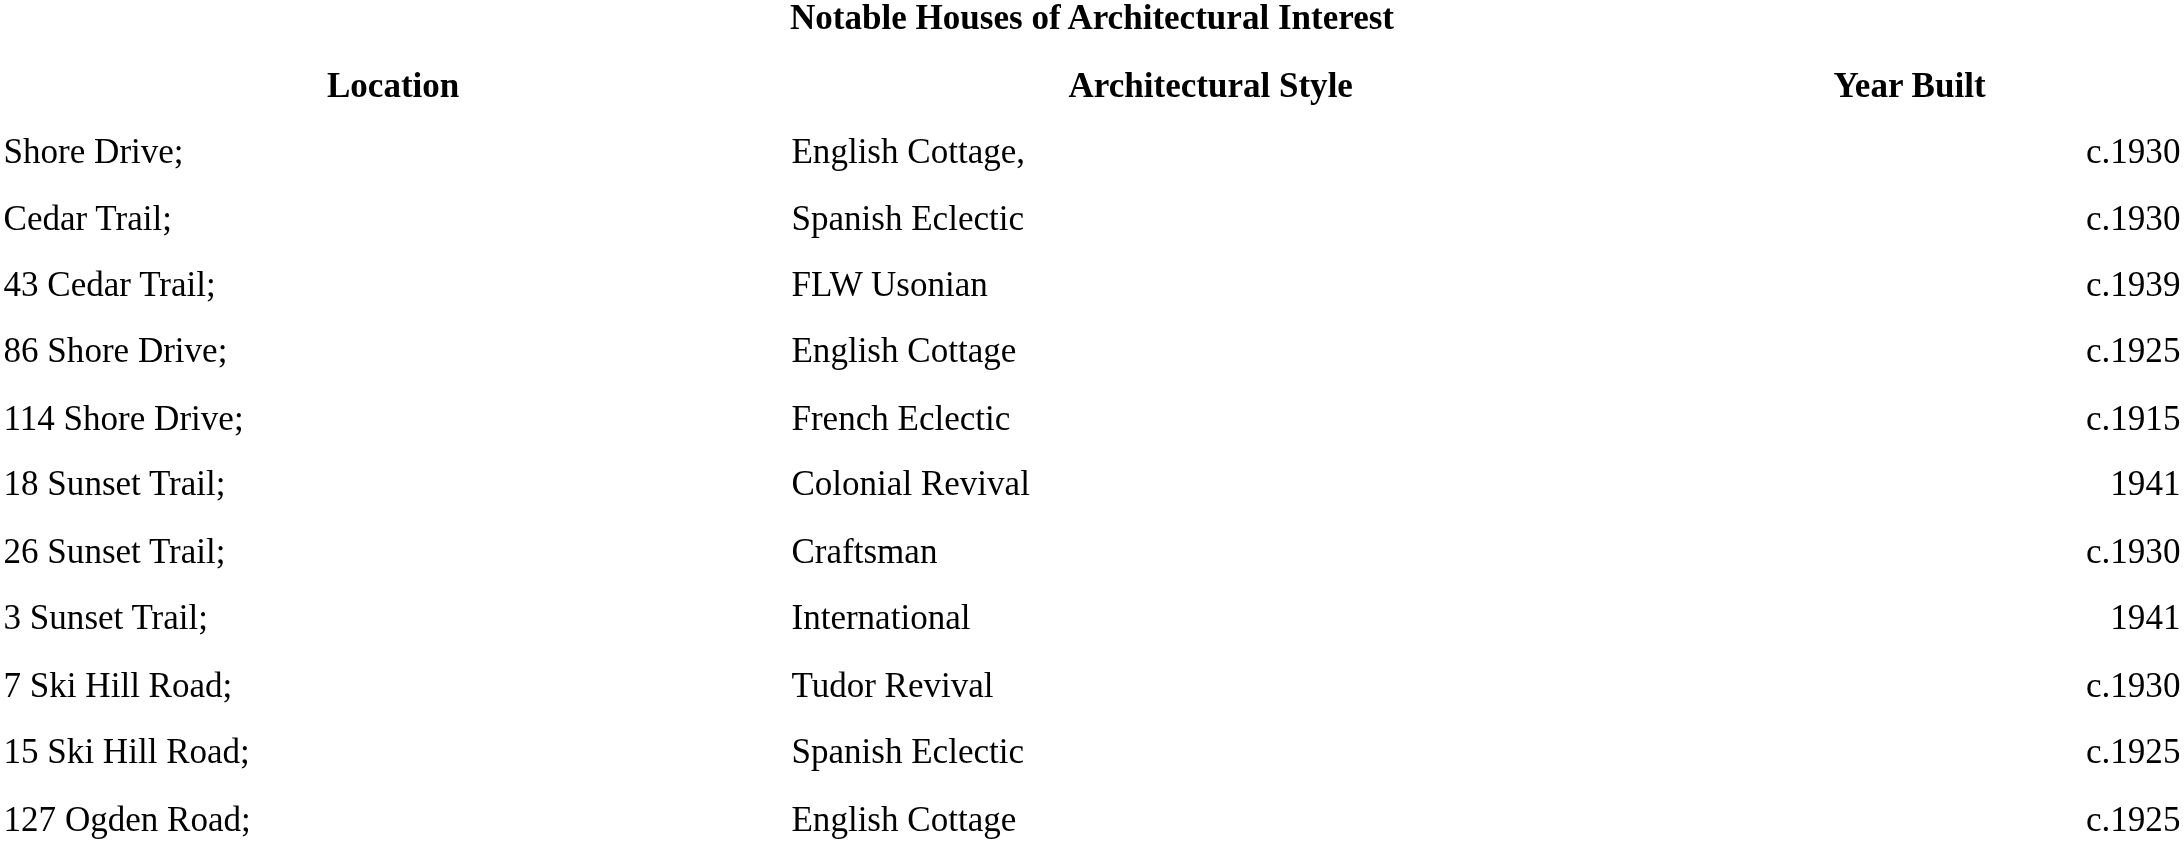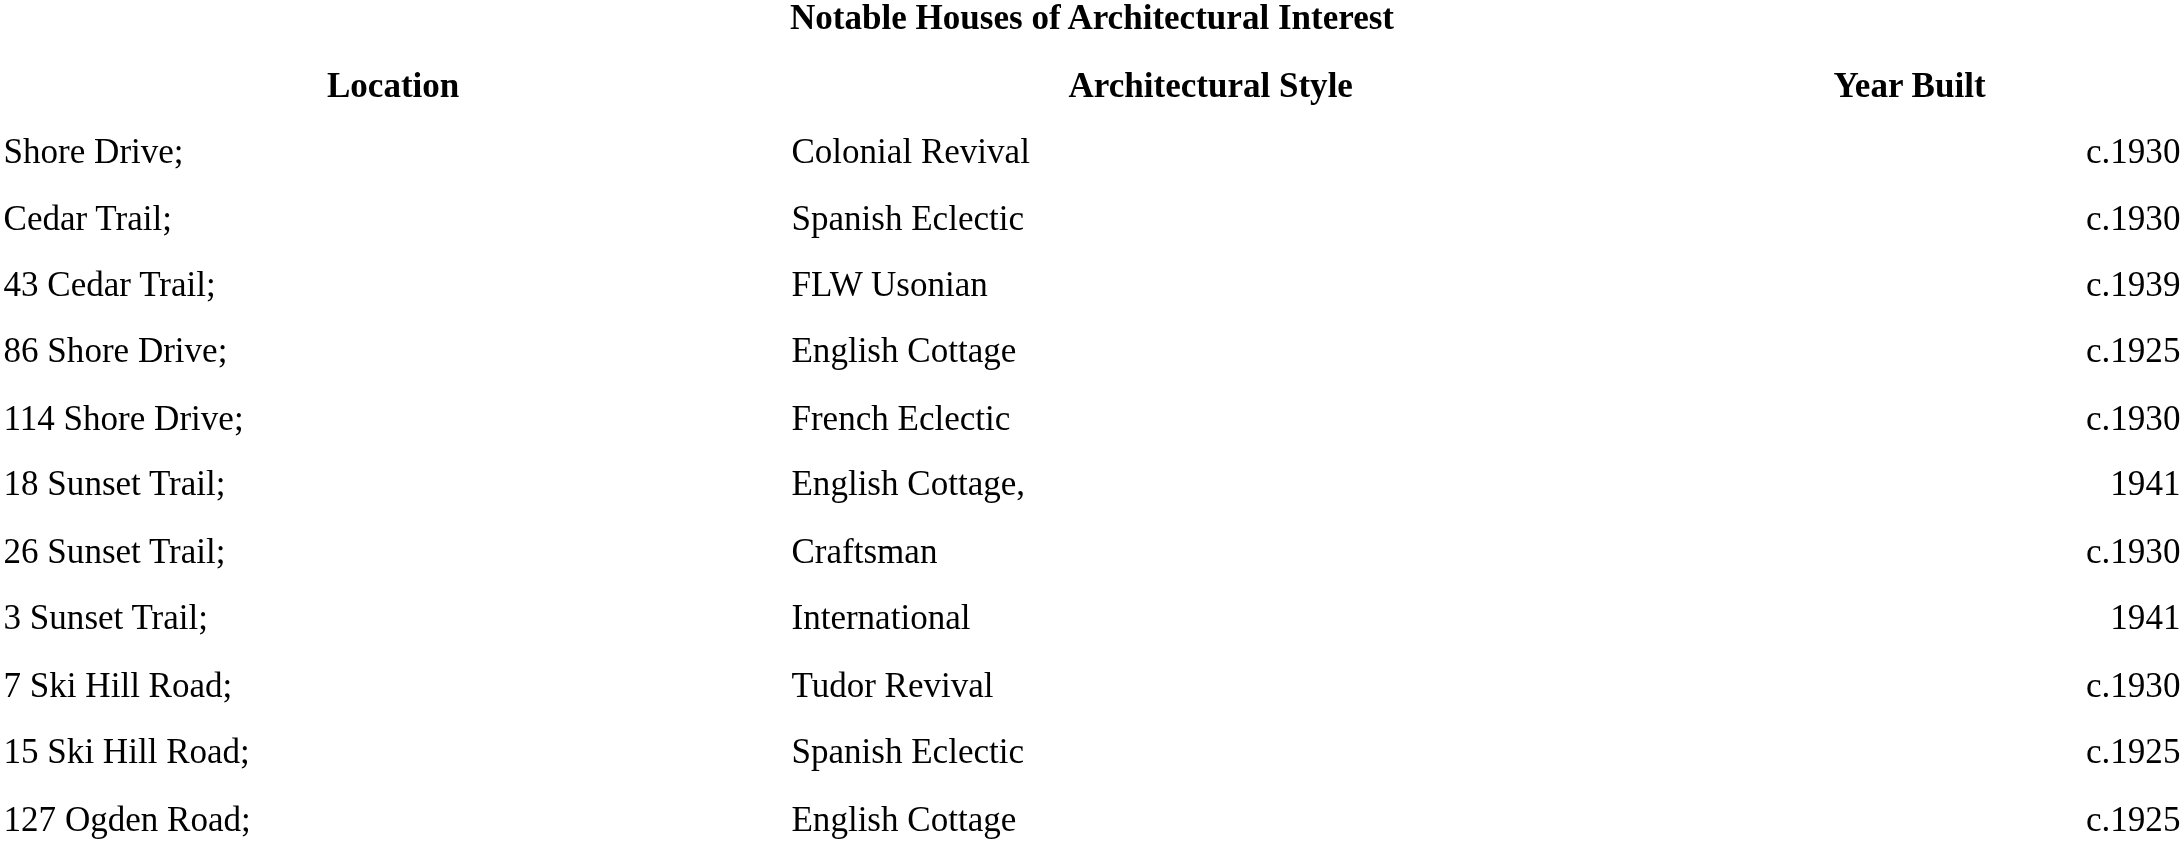Shore Drive; | Architectural Style: English Cottage, -> Colonial Revival
114 Shore Drive; | Year Built: c.1915 -> c.1930
18 Sunset Trail; | Architectural Style: Colonial Revival -> English Cottage,
